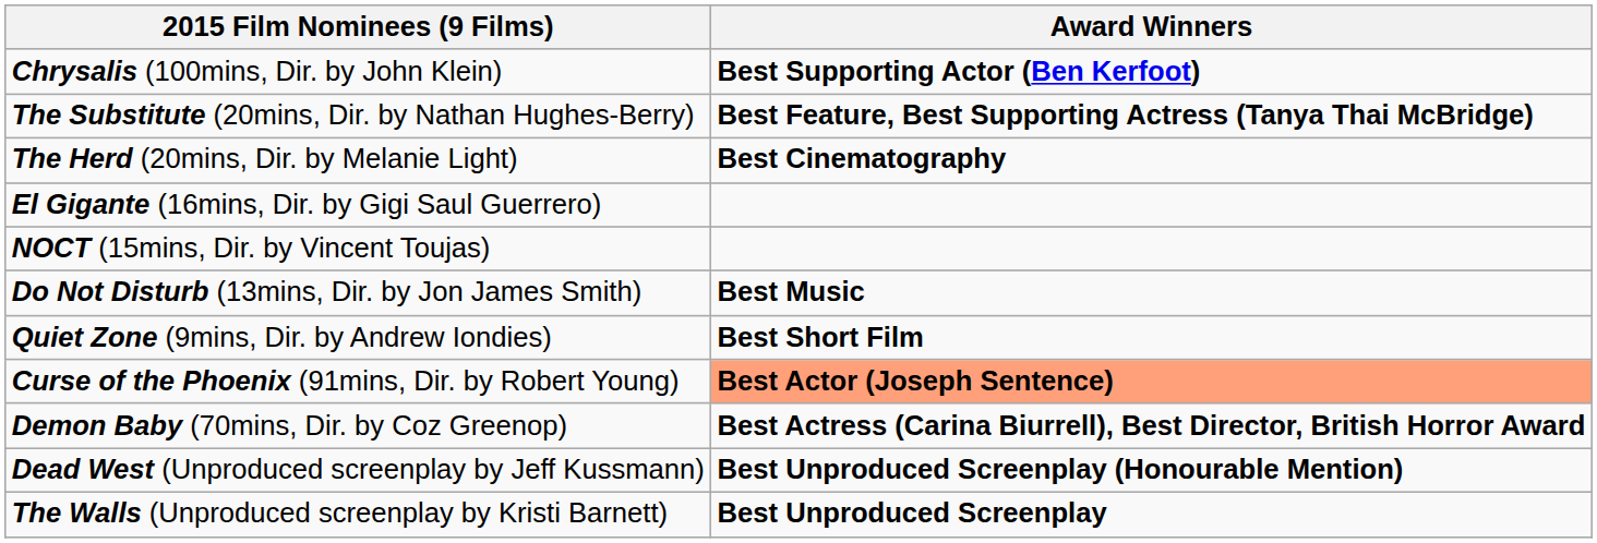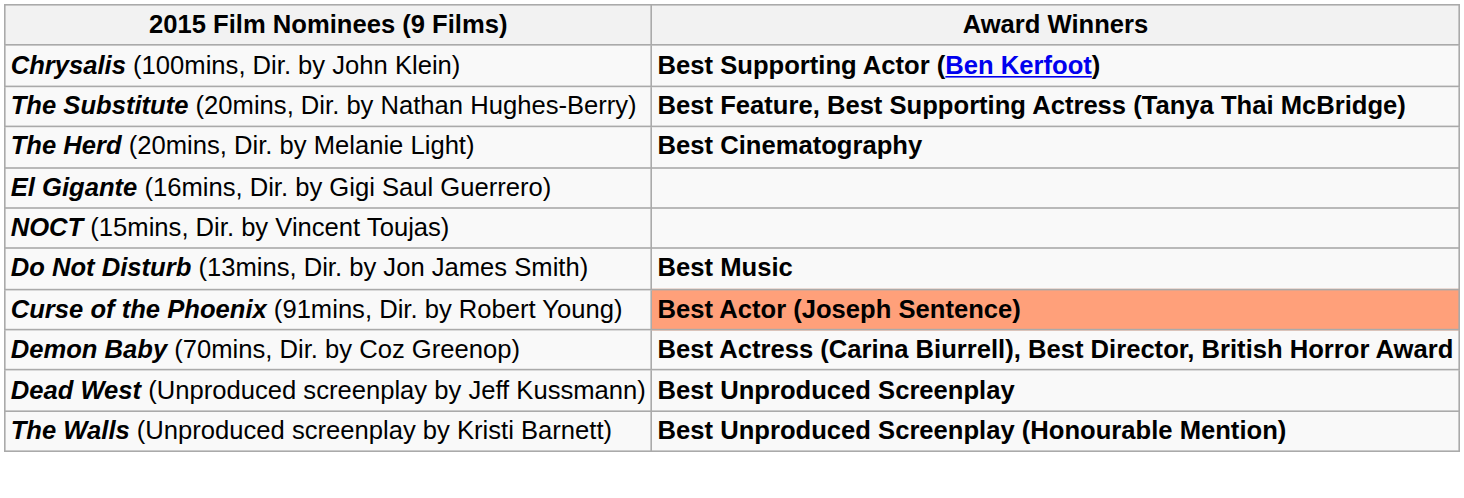- row: Quiet Zone (9mins, Dir. by Andrew Iondies) | Best Short Film
Dead West (Unproduced screenplay by Jeff Kussmann) | Award Winners: Best Unproduced Screenplay (Honourable Mention) -> Best Unproduced Screenplay
The Walls (Unproduced screenplay by Kristi Barnett) | Award Winners: Best Unproduced Screenplay -> Best Unproduced Screenplay (Honourable Mention)
